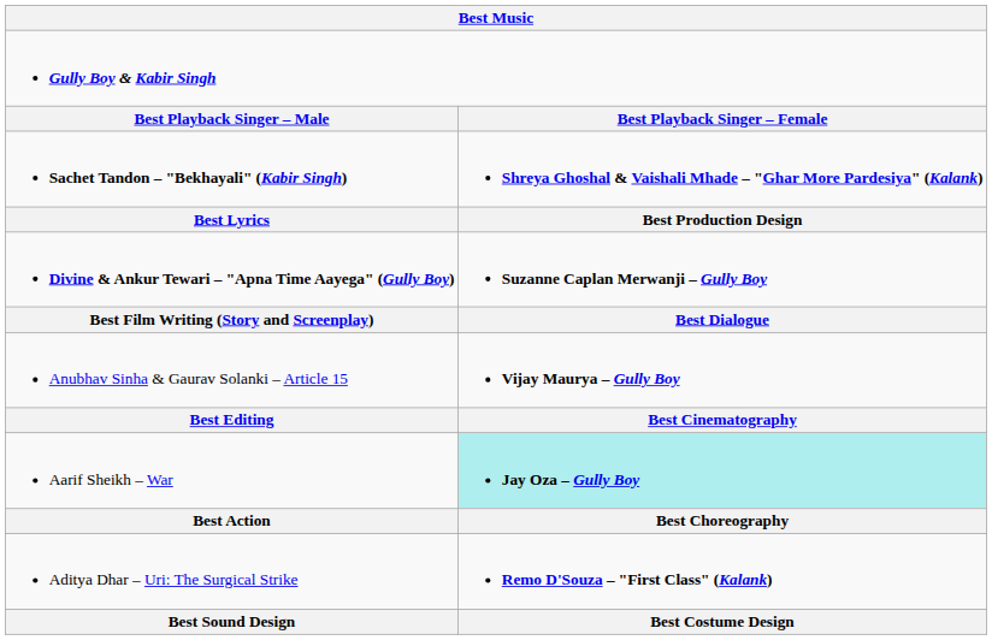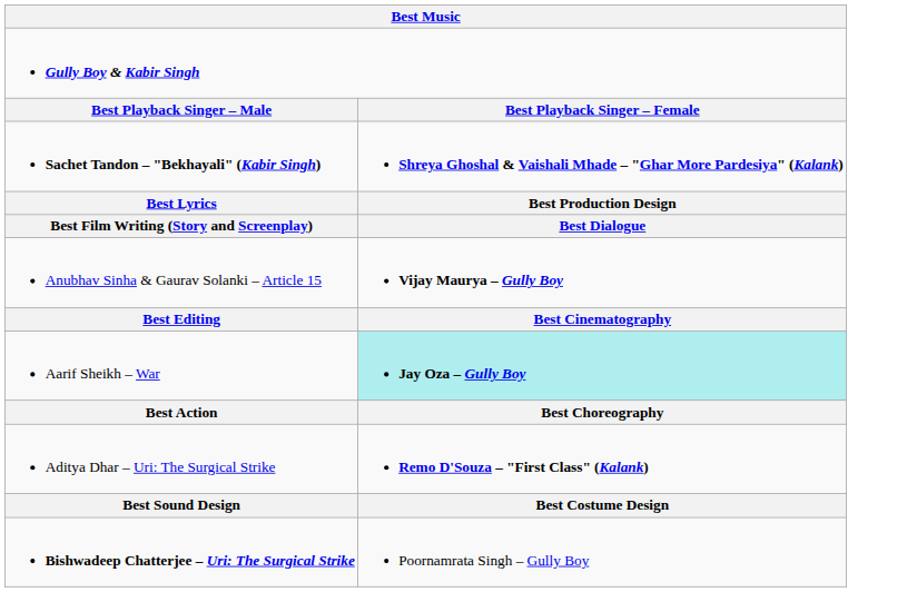- row: Divine & Ankur Tewari – "Apna Time Aayega" (Gully Boy) | Suzanne Caplan Merwanji – Gully Boy
+ row: Bishwadeep Chatterjee – Uri: The Surgical Strike | Poornamrata Singh – Gully Boy
